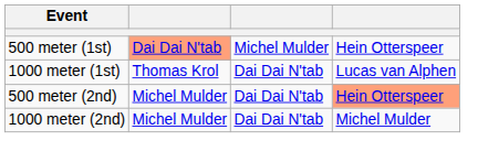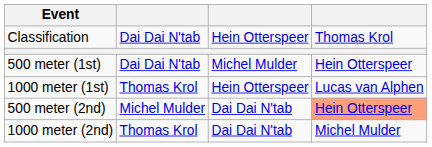+ row: Classification | Dai Dai N'tab | Hein Otterspeer | Thomas Krol
500 meter (1st) | column 2: lightsalmon background -> no background
1000 meter (1st) | column 3: Dai Dai N'tab -> Hein Otterspeer
1000 meter (2nd) | column 2: Michel Mulder -> Thomas Krol
